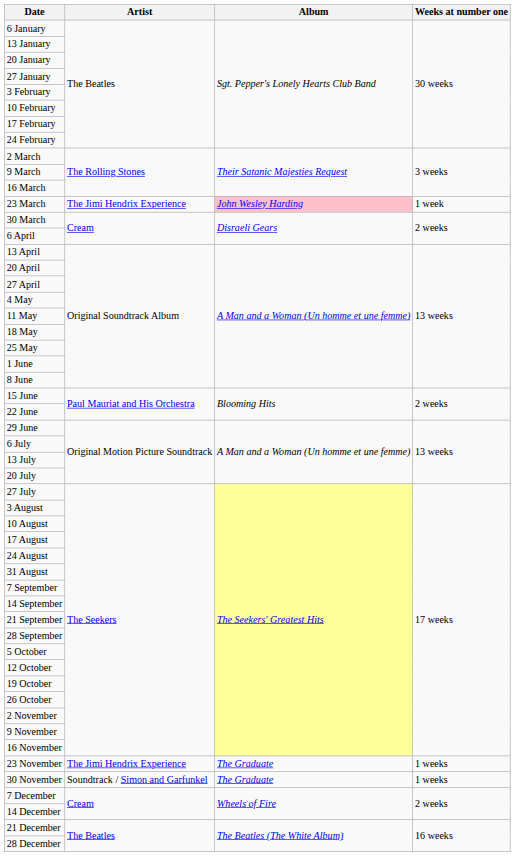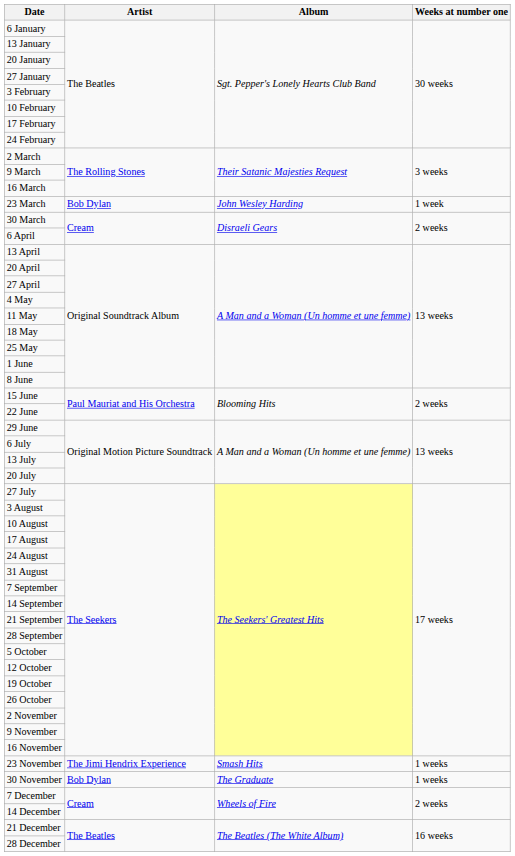23 March | Artist: The Jimi Hendrix Experience -> Bob Dylan
23 March | Album: pink background -> no background
23 November | Album: The Graduate -> Smash Hits
30 November | Artist: Soundtrack / Simon and Garfunkel -> Bob Dylan
